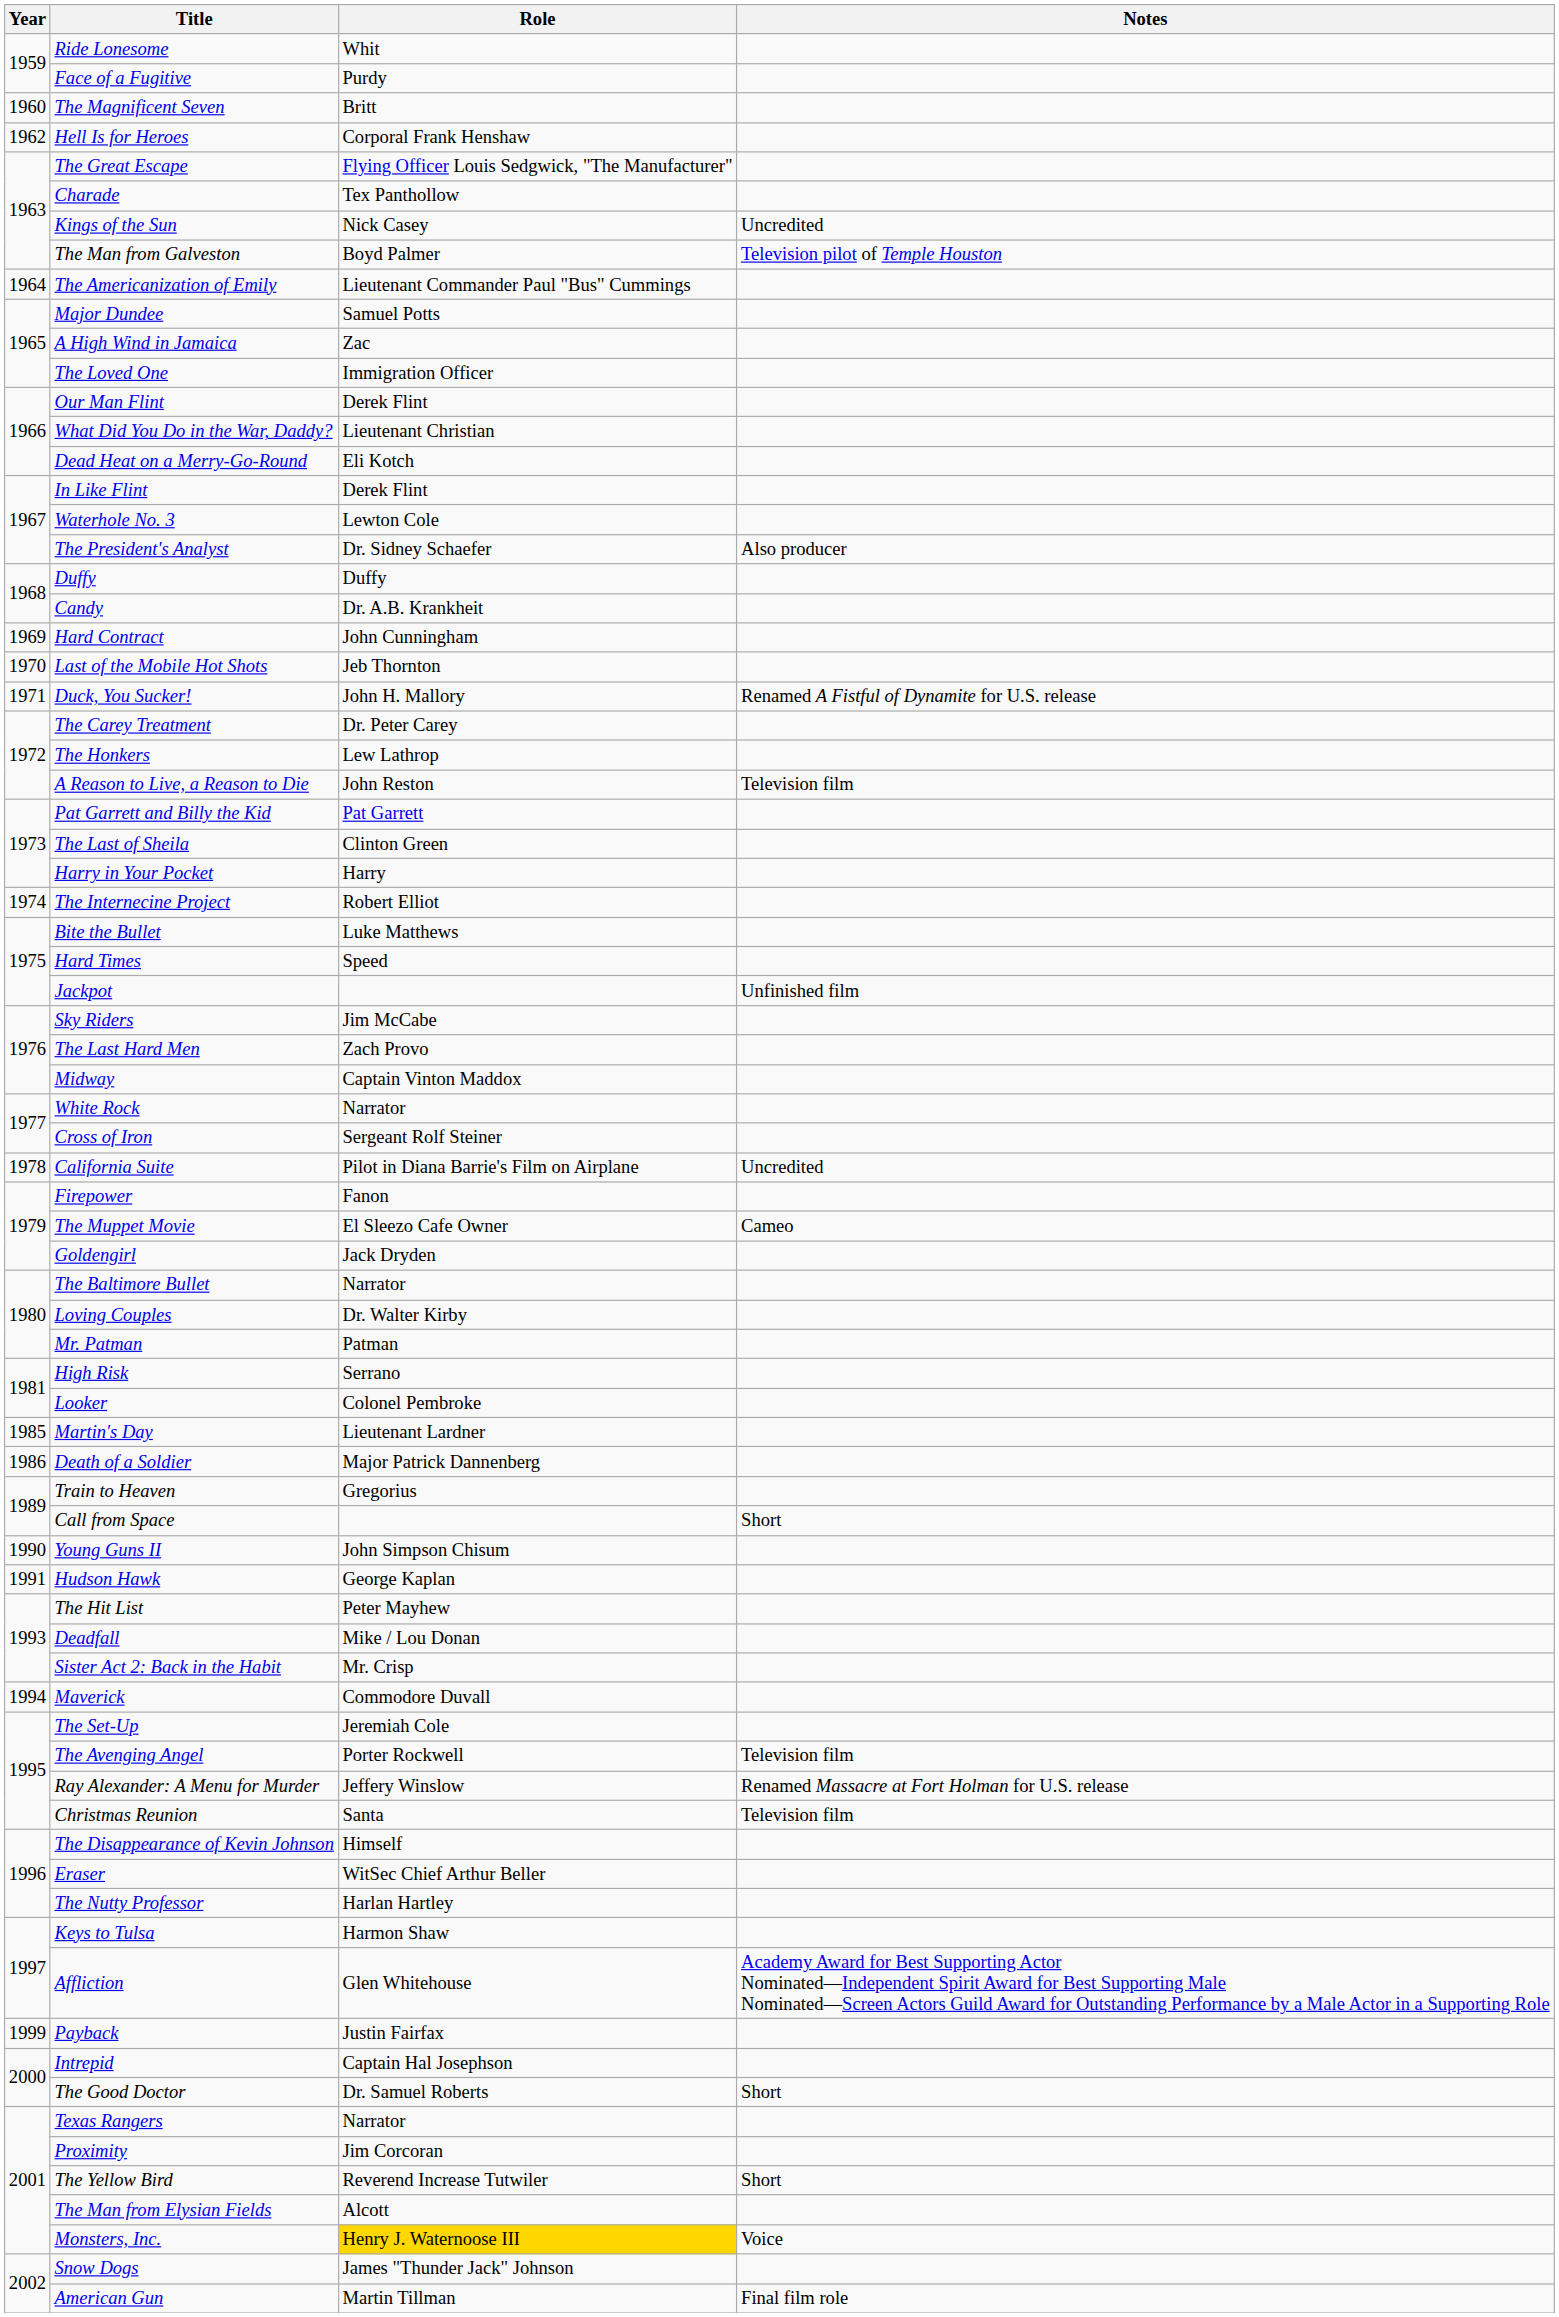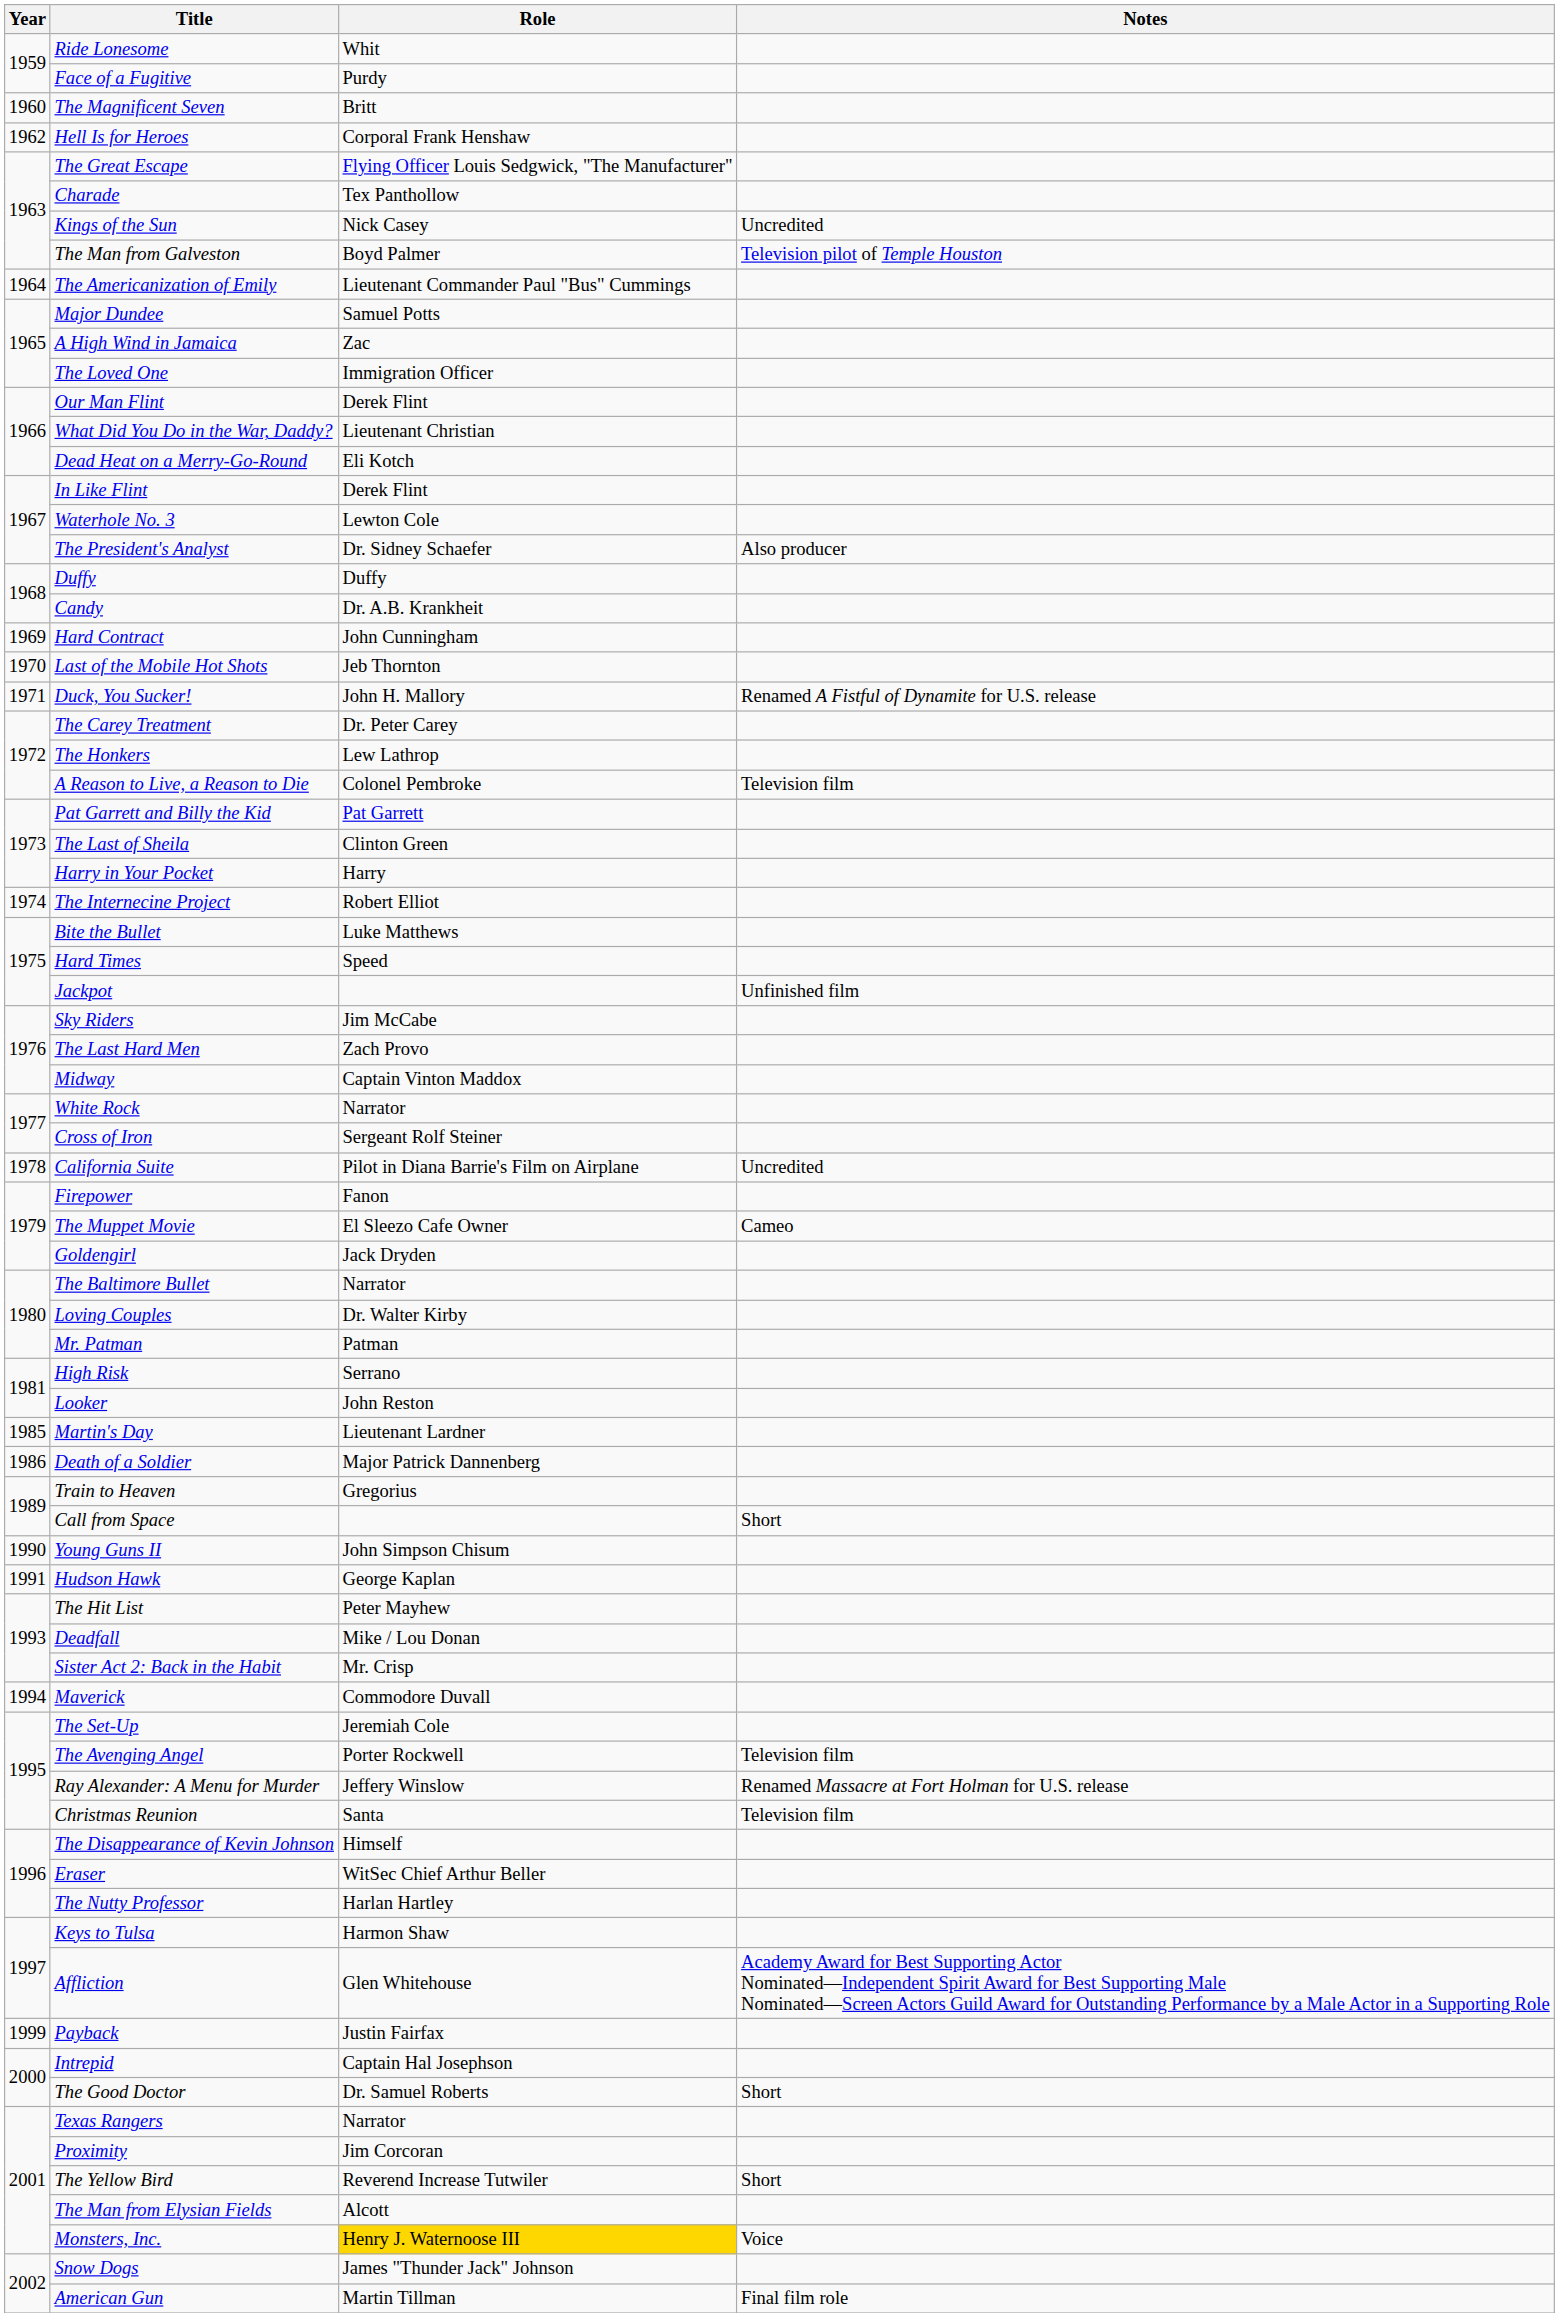A Reason to Live, a Reason to Die | Role: John Reston -> Colonel Pembroke
Looker | Role: Colonel Pembroke -> John Reston
